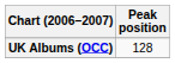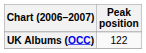UK Albums (OCC) | Peak position: 128 -> 122
